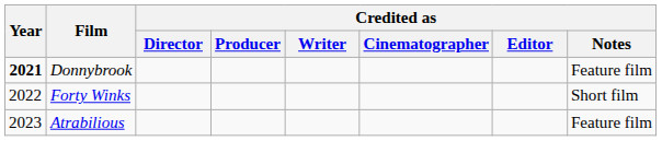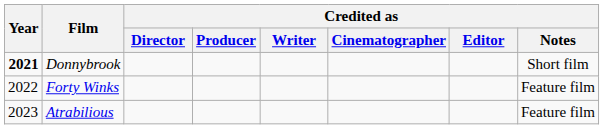Donnybrook | Credited as / Notes: Feature film -> Short film
Forty Winks | Credited as / Notes: Short film -> Feature film
